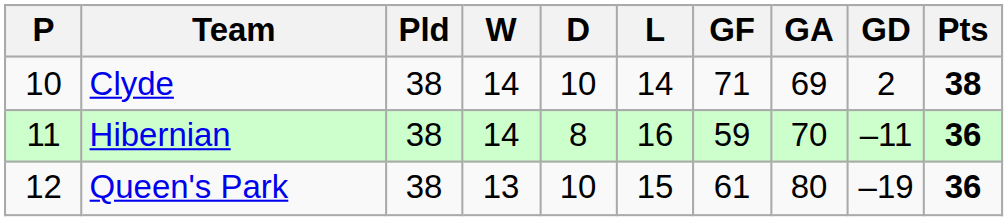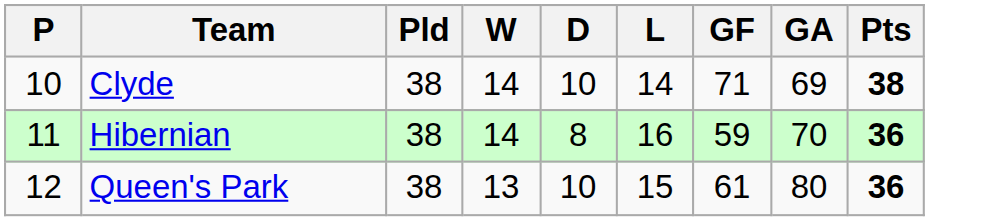- column: GD | 2 | –11 | –19
